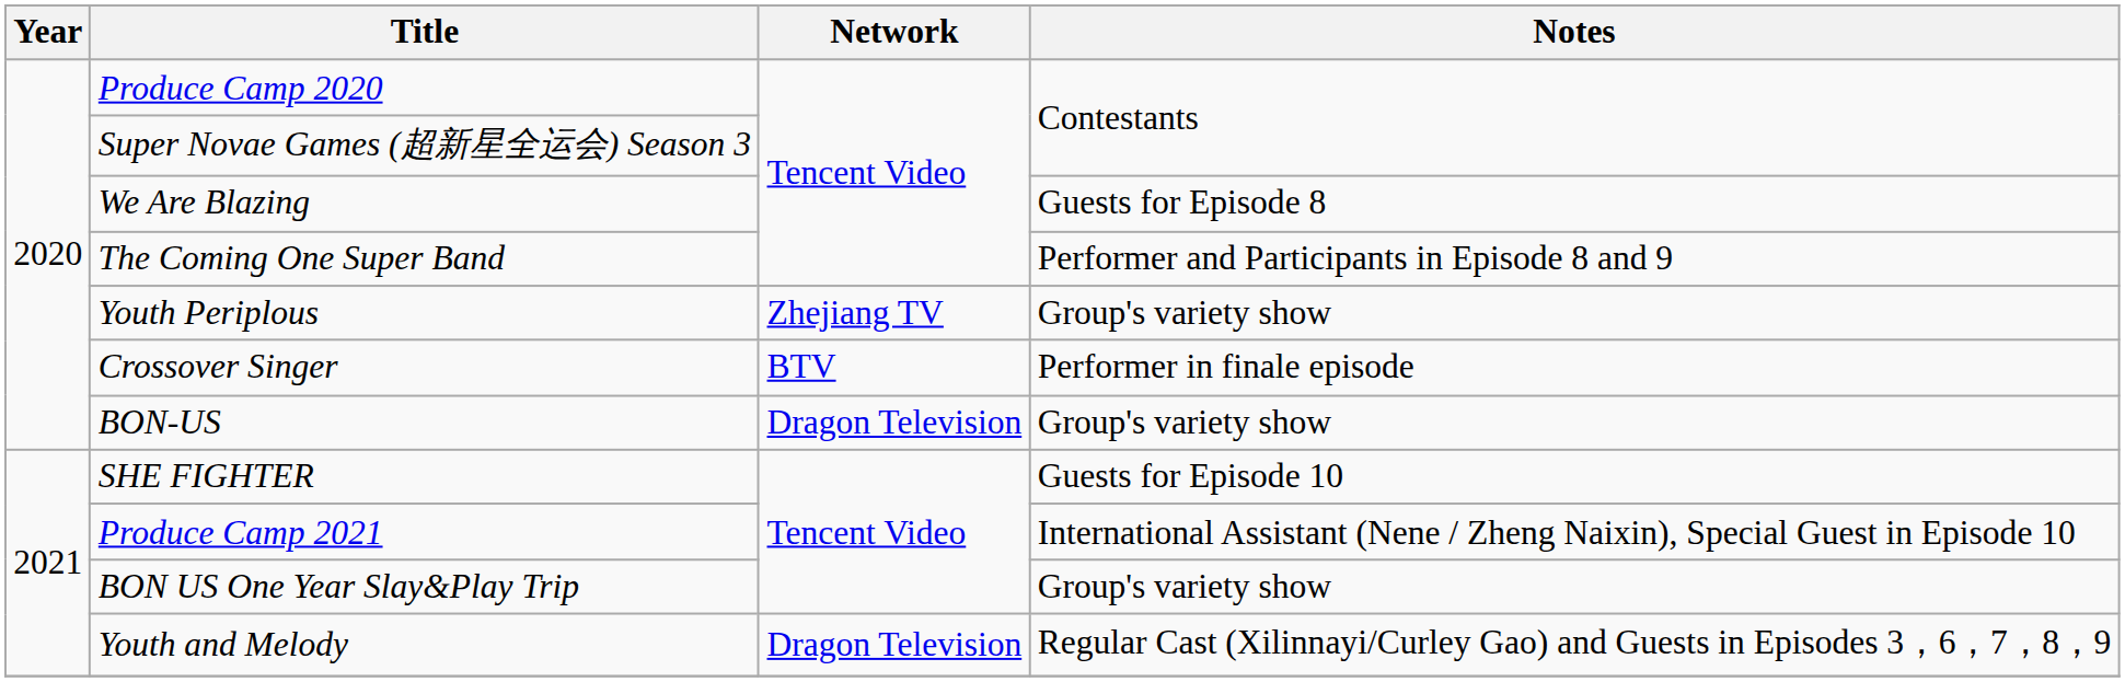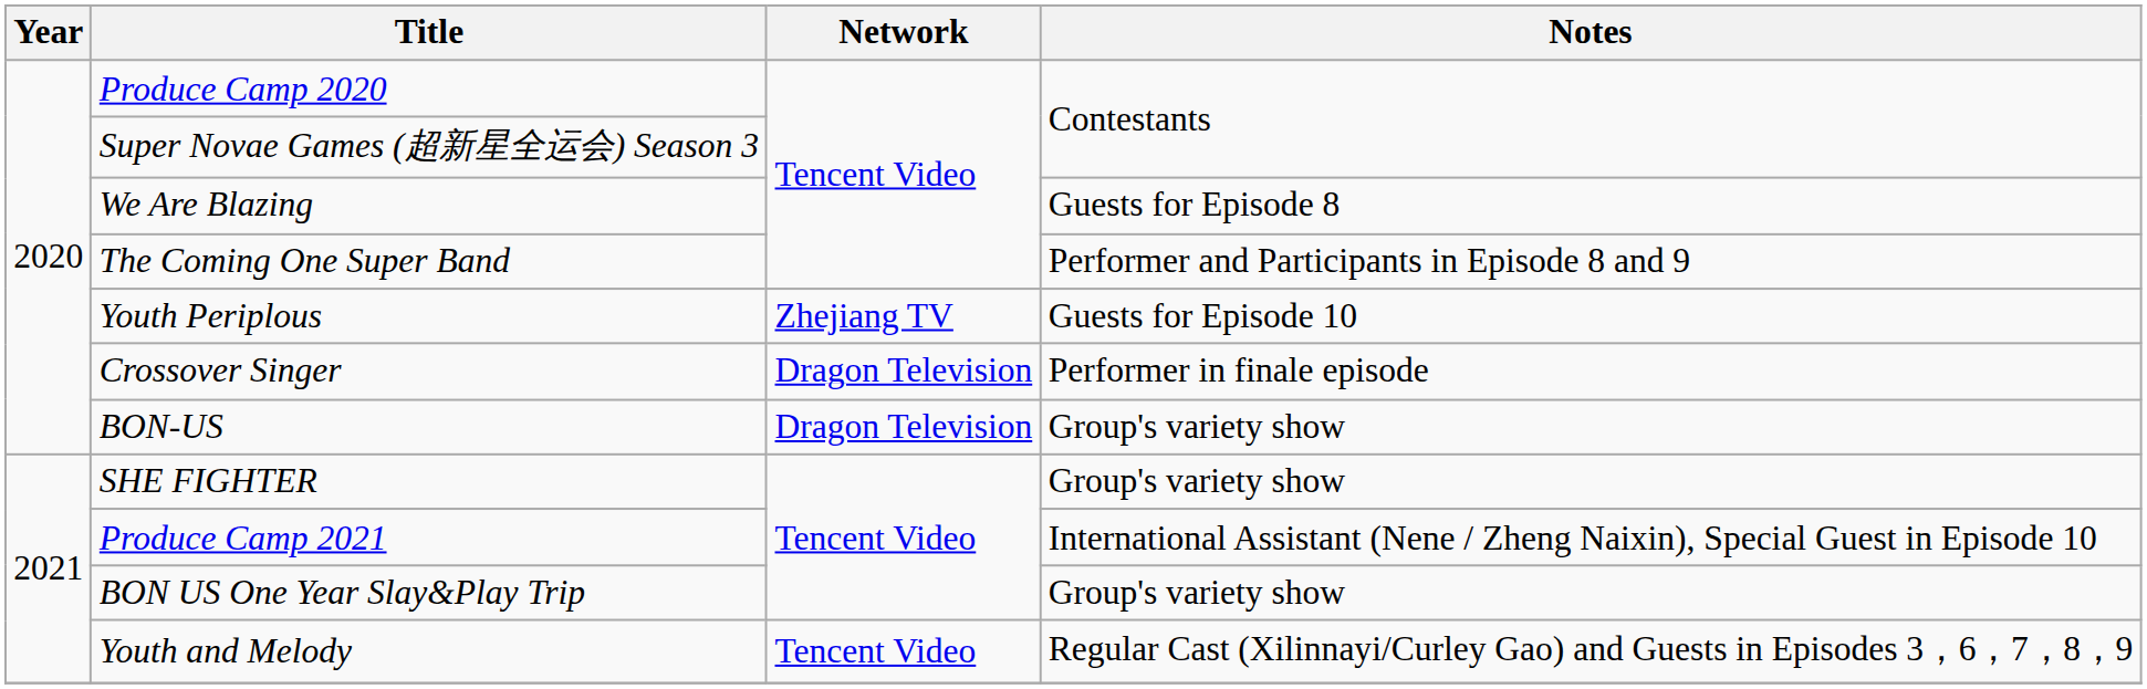Youth Periplous | Notes: Group's variety show -> Guests for Episode 10
Crossover Singer | Network: BTV -> Dragon Television
SHE FIGHTER | Notes: Guests for Episode 10 -> Group's variety show
Youth and Melody | Network: Dragon Television -> Tencent Video
